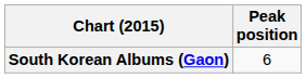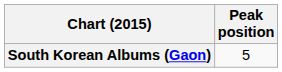South Korean Albums (Gaon) | Peak position: 6 -> 5
